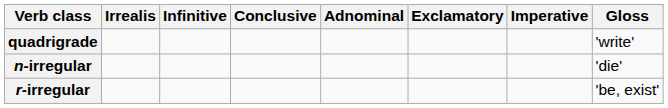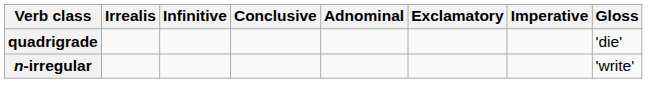quadrigrade | Gloss: 'write' -> 'die'
n-irregular | Gloss: 'die' -> 'write'
- row: r-irregular | 'be, exist'
